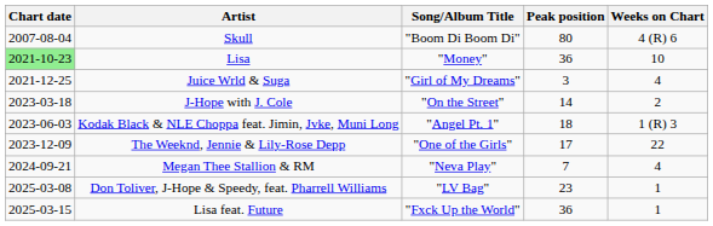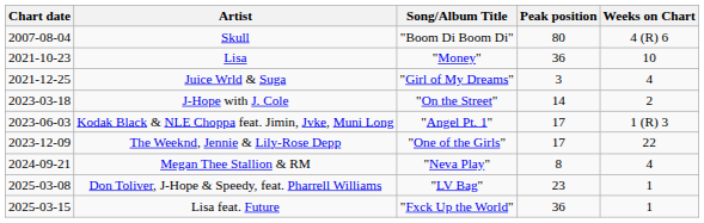Lisa | Chart date: lightgreen background -> no background
Kodak Black & NLE Choppa feat. Jimin, Jvke, Muni Long | Peak position: 18 -> 17
Megan Thee Stallion & RM | Peak position: 7 -> 8
